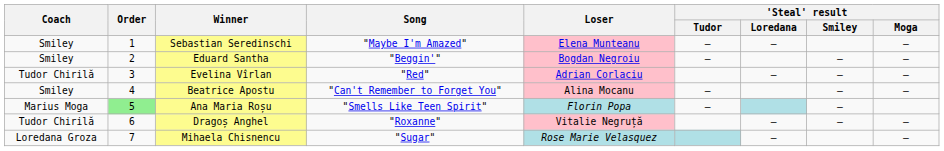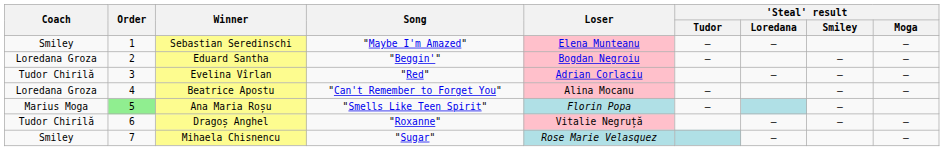Eduard Santha | Coach: Smiley -> Loredana Groza
Beatrice Apostu | Coach: Smiley -> Loredana Groza
Mihaela Chisnencu | Coach: Loredana Groza -> Smiley
